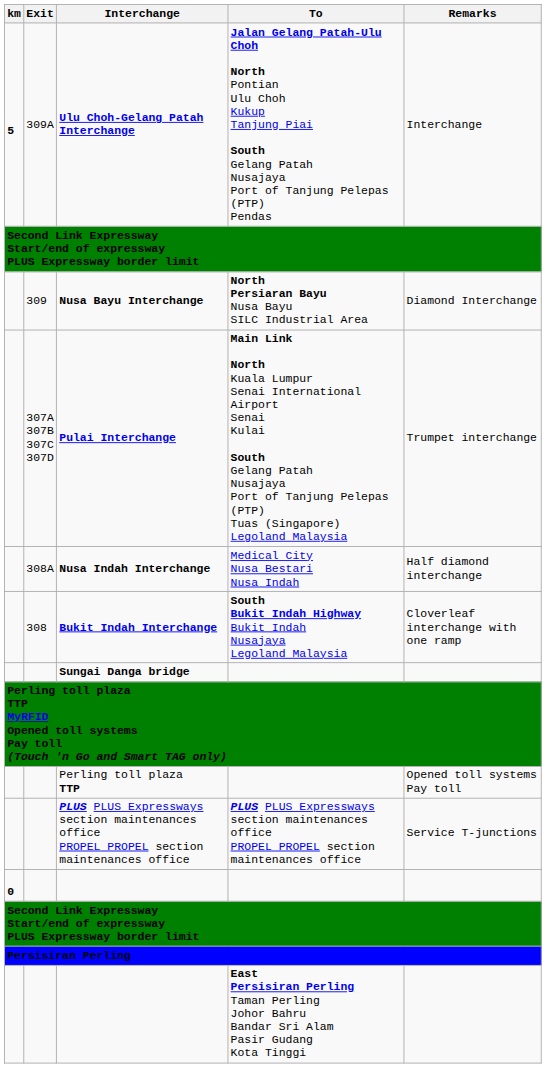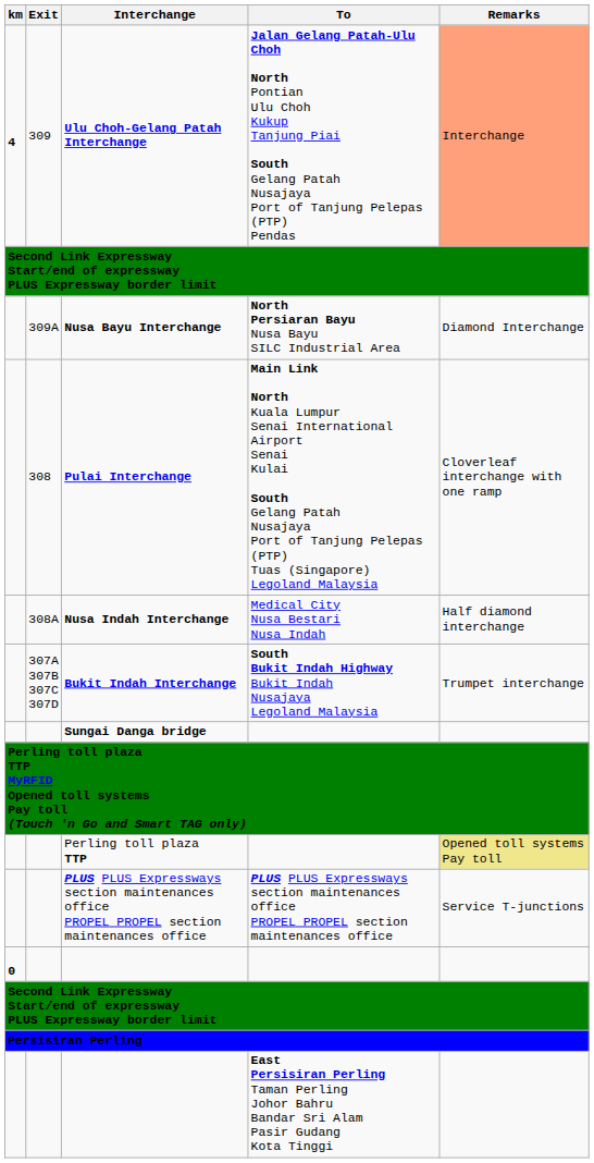Ulu Choh-Gelang Patah Interchange | km: 5 -> 4
Ulu Choh-Gelang Patah Interchange | Exit: 309A -> 309
Ulu Choh-Gelang Patah Interchange | Remarks: no background -> lightsalmon background
Nusa Bayu Interchange | Exit: 309 -> 309A
Pulai Interchange | Exit: 307A 307B 307C 307D -> 308
Pulai Interchange | Remarks: Trumpet interchange -> Cloverleaf interchange with one ramp
Bukit Indah Interchange | Exit: 308 -> 307A 307B 307C 307D
Bukit Indah Interchange | Remarks: Cloverleaf interchange with one ramp -> Trumpet interchange
Perling toll plaza TTP | Remarks: no background -> khaki background
